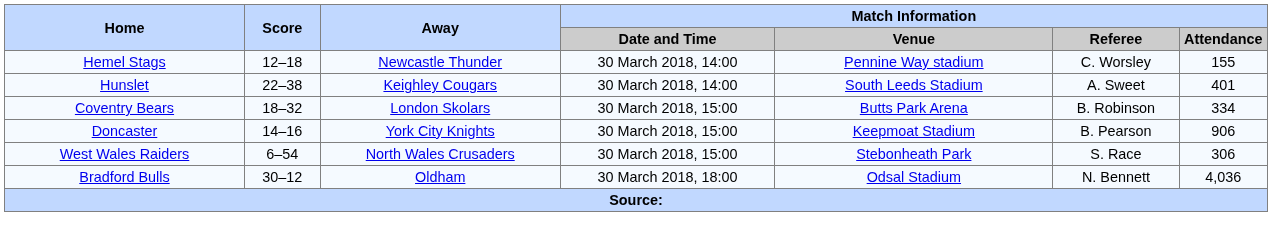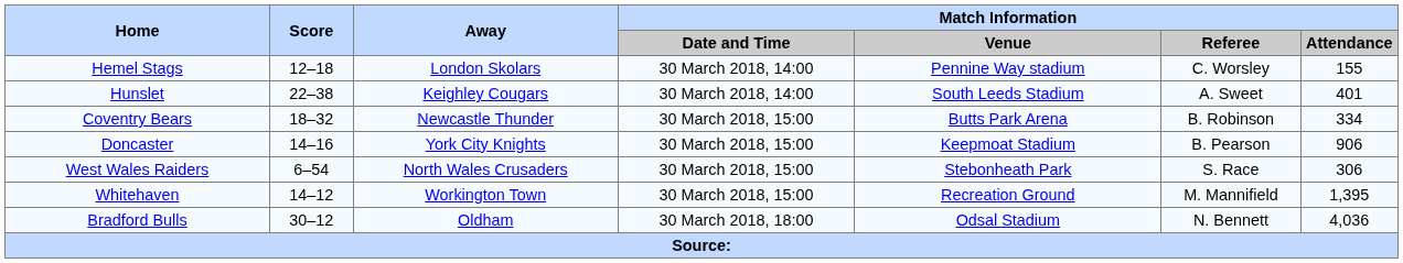Hemel Stags | Away: Newcastle Thunder -> London Skolars
Coventry Bears | Away: London Skolars -> Newcastle Thunder
+ row: Whitehaven | 14–12 | Workington Town | 30 March 2018, 15:00 | Recreation Ground | M. Mannifield | 1,395
